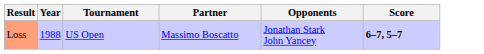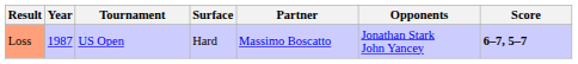+ column: Surface | Hard
Loss | Year: 1988 -> 1987
